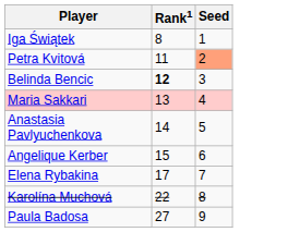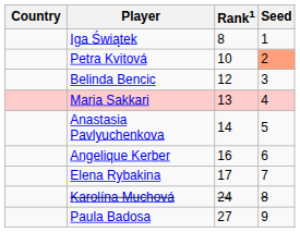+ column: Country
Petra Kvitová | Rank1: 11 -> 10
Belinda Bencic | Rank1: bold -> normal
Angelique Kerber | Rank1: 15 -> 16
Karolína Muchová | Rank1: 22 -> 24
